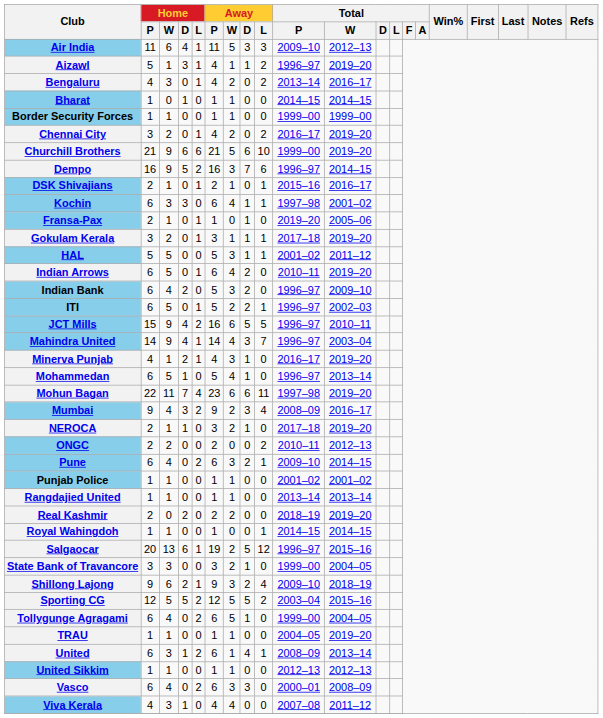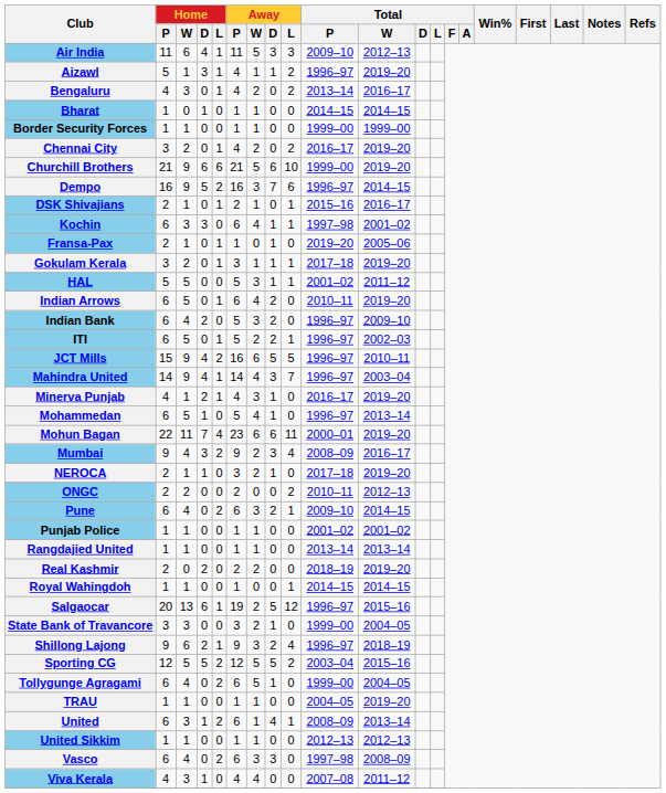Mohun Bagan | Total / P: 1997–98 -> 2000–01
Shillong Lajong | Total / P: 2009–10 -> 1996–97
Vasco | Total / P: 2000–01 -> 1997–98
